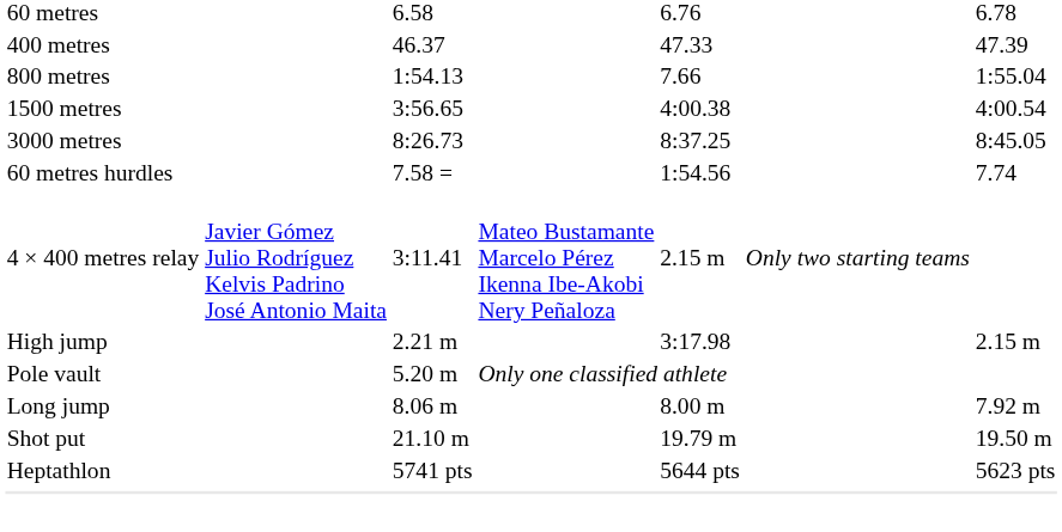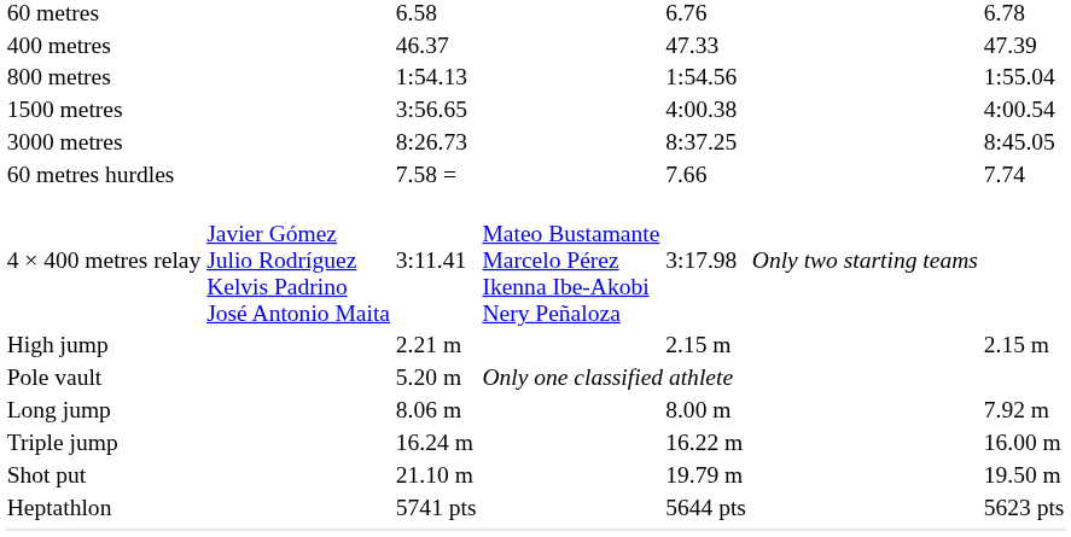800 metres | column 5: 7.66 -> 1:54.56
60 metres hurdles | column 5: 1:54.56 -> 7.66
4 × 400 metres relay | column 5: 2.15 m -> 3:17.98
High jump | column 5: 3:17.98 -> 2.15 m
+ row: Triple jump | 16.24 m | 16.22 m | 16.00 m
